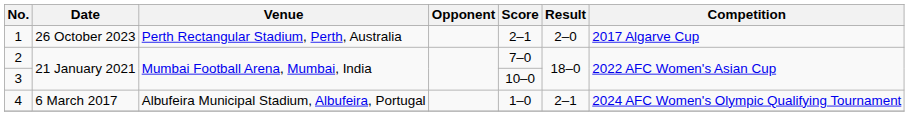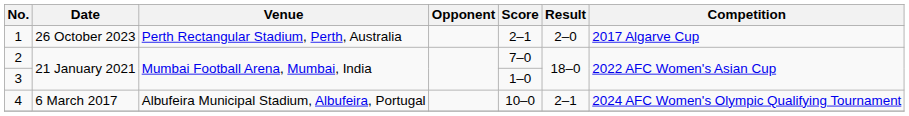3 | Score: 10–0 -> 1–0
4 | Score: 1–0 -> 10–0
